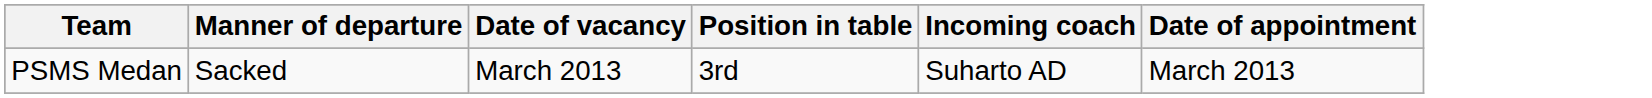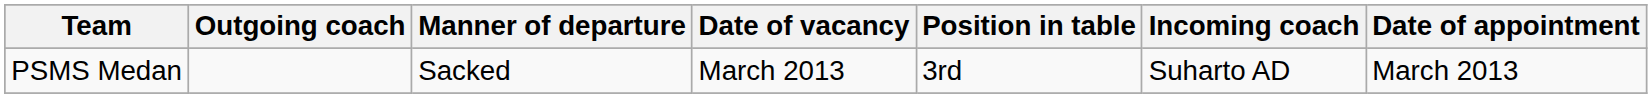+ column: Outgoing coach
